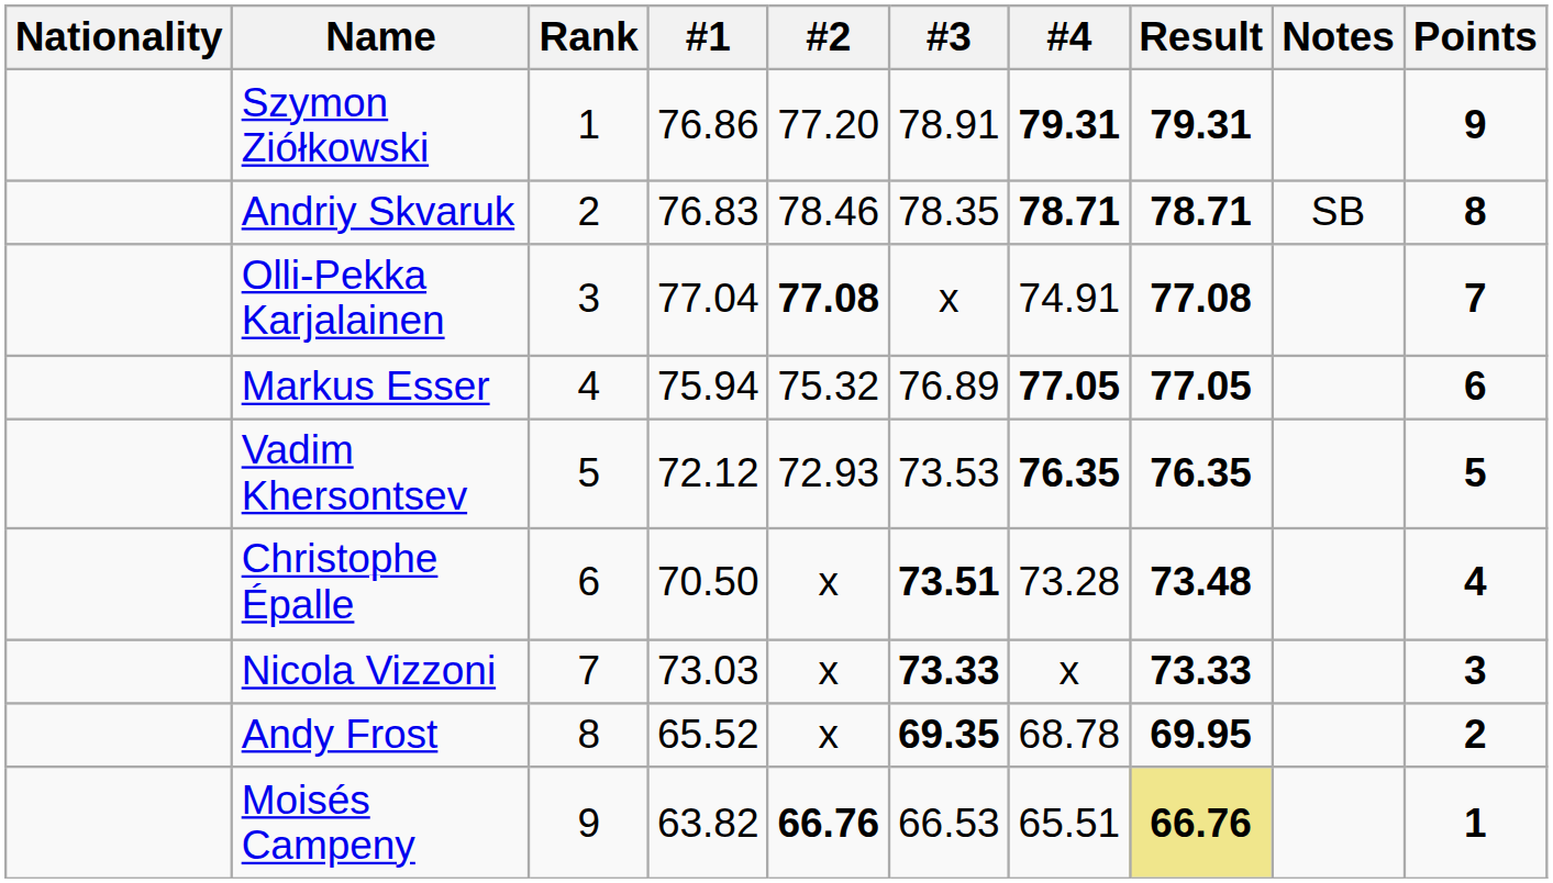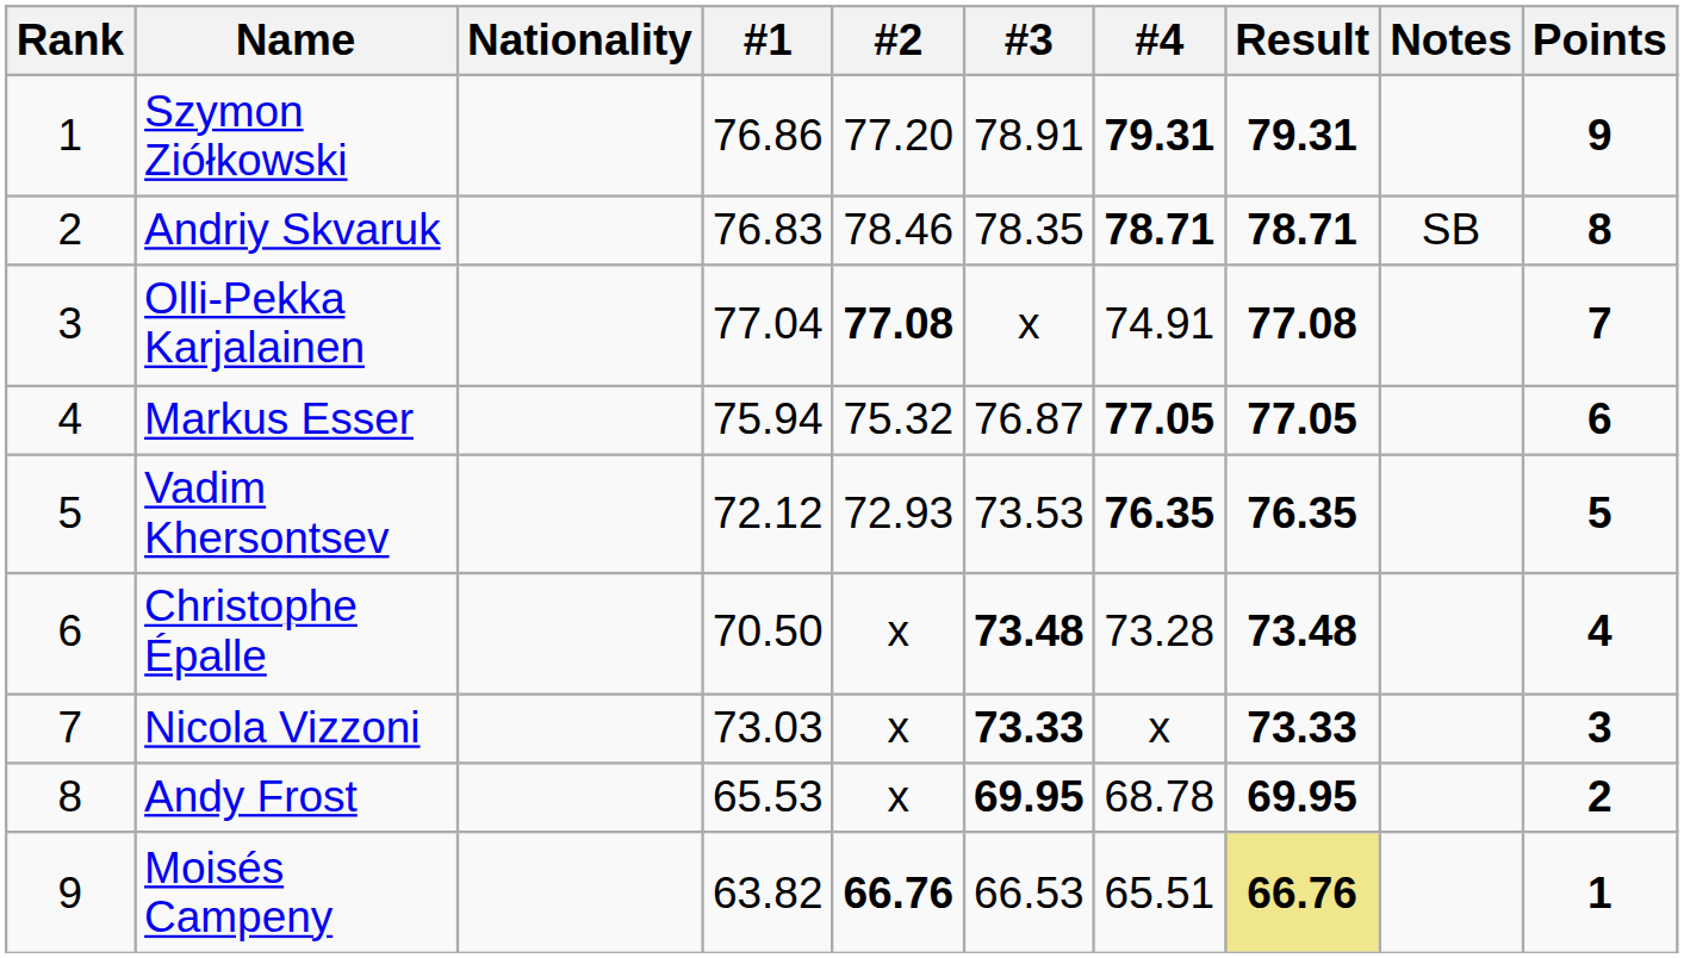columns swapped: Rank <-> Nationality
Markus Esser | #3: 76.89 -> 76.87
Christophe Épalle | #3: 73.51 -> 73.48
Andy Frost | #1: 65.52 -> 65.53
Andy Frost | #3: 69.35 -> 69.95
